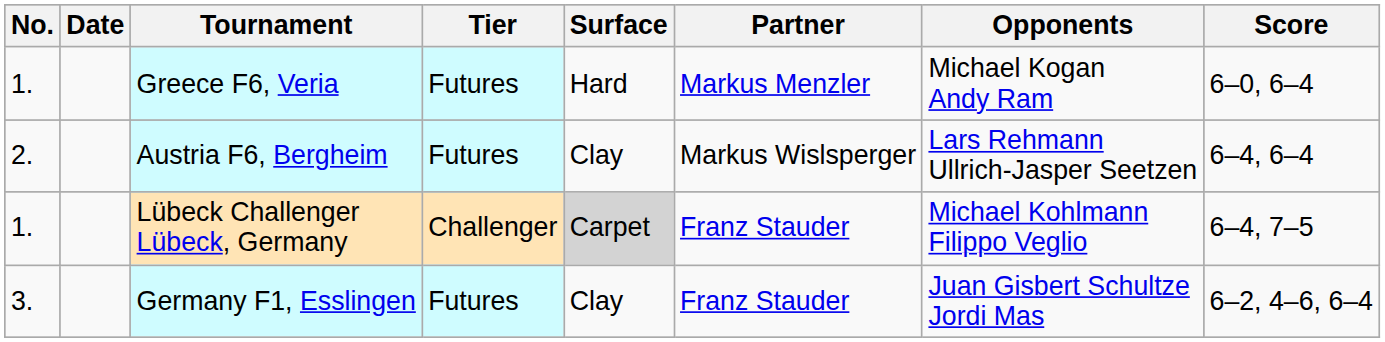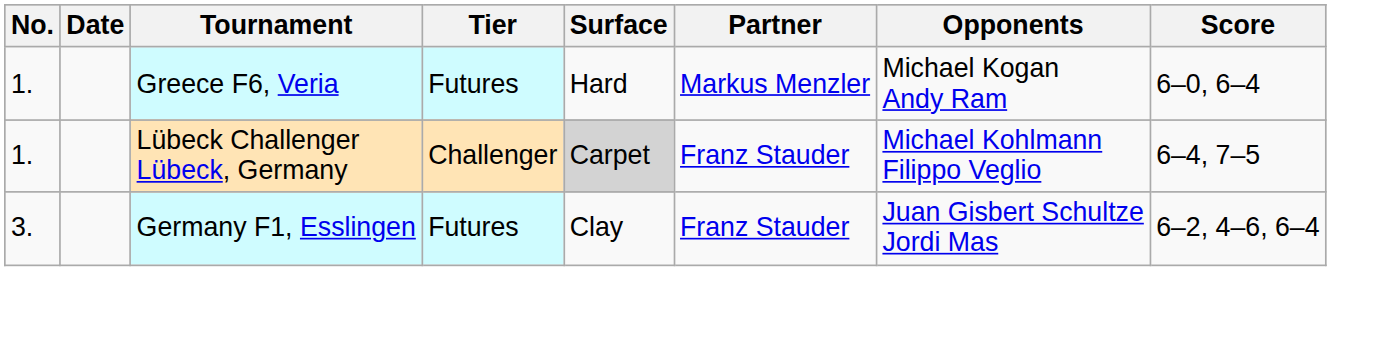- row: 2. | Austria F6, Bergheim | Futures | Clay | Markus Wislsperger | Lars Rehmann Ullrich-Jasper Seetzen | 6–4, 6–4
